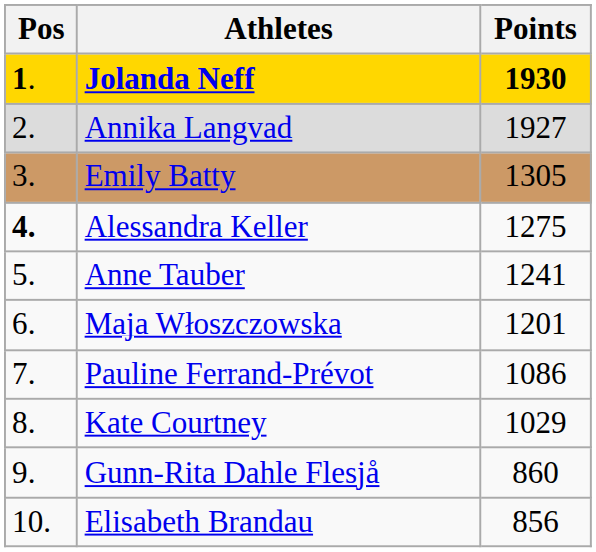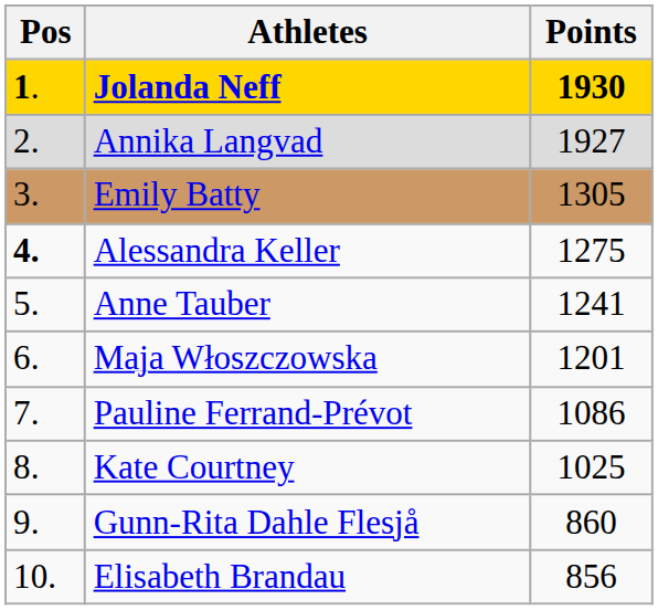Kate Courtney | Points: 1029 -> 1025
